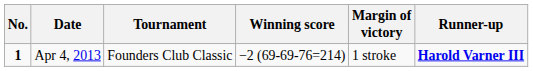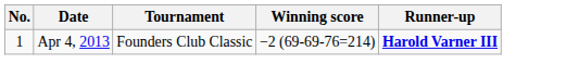- column: Margin of victory | 1 stroke
Apr 4, 2013 | No.: bold -> normal
